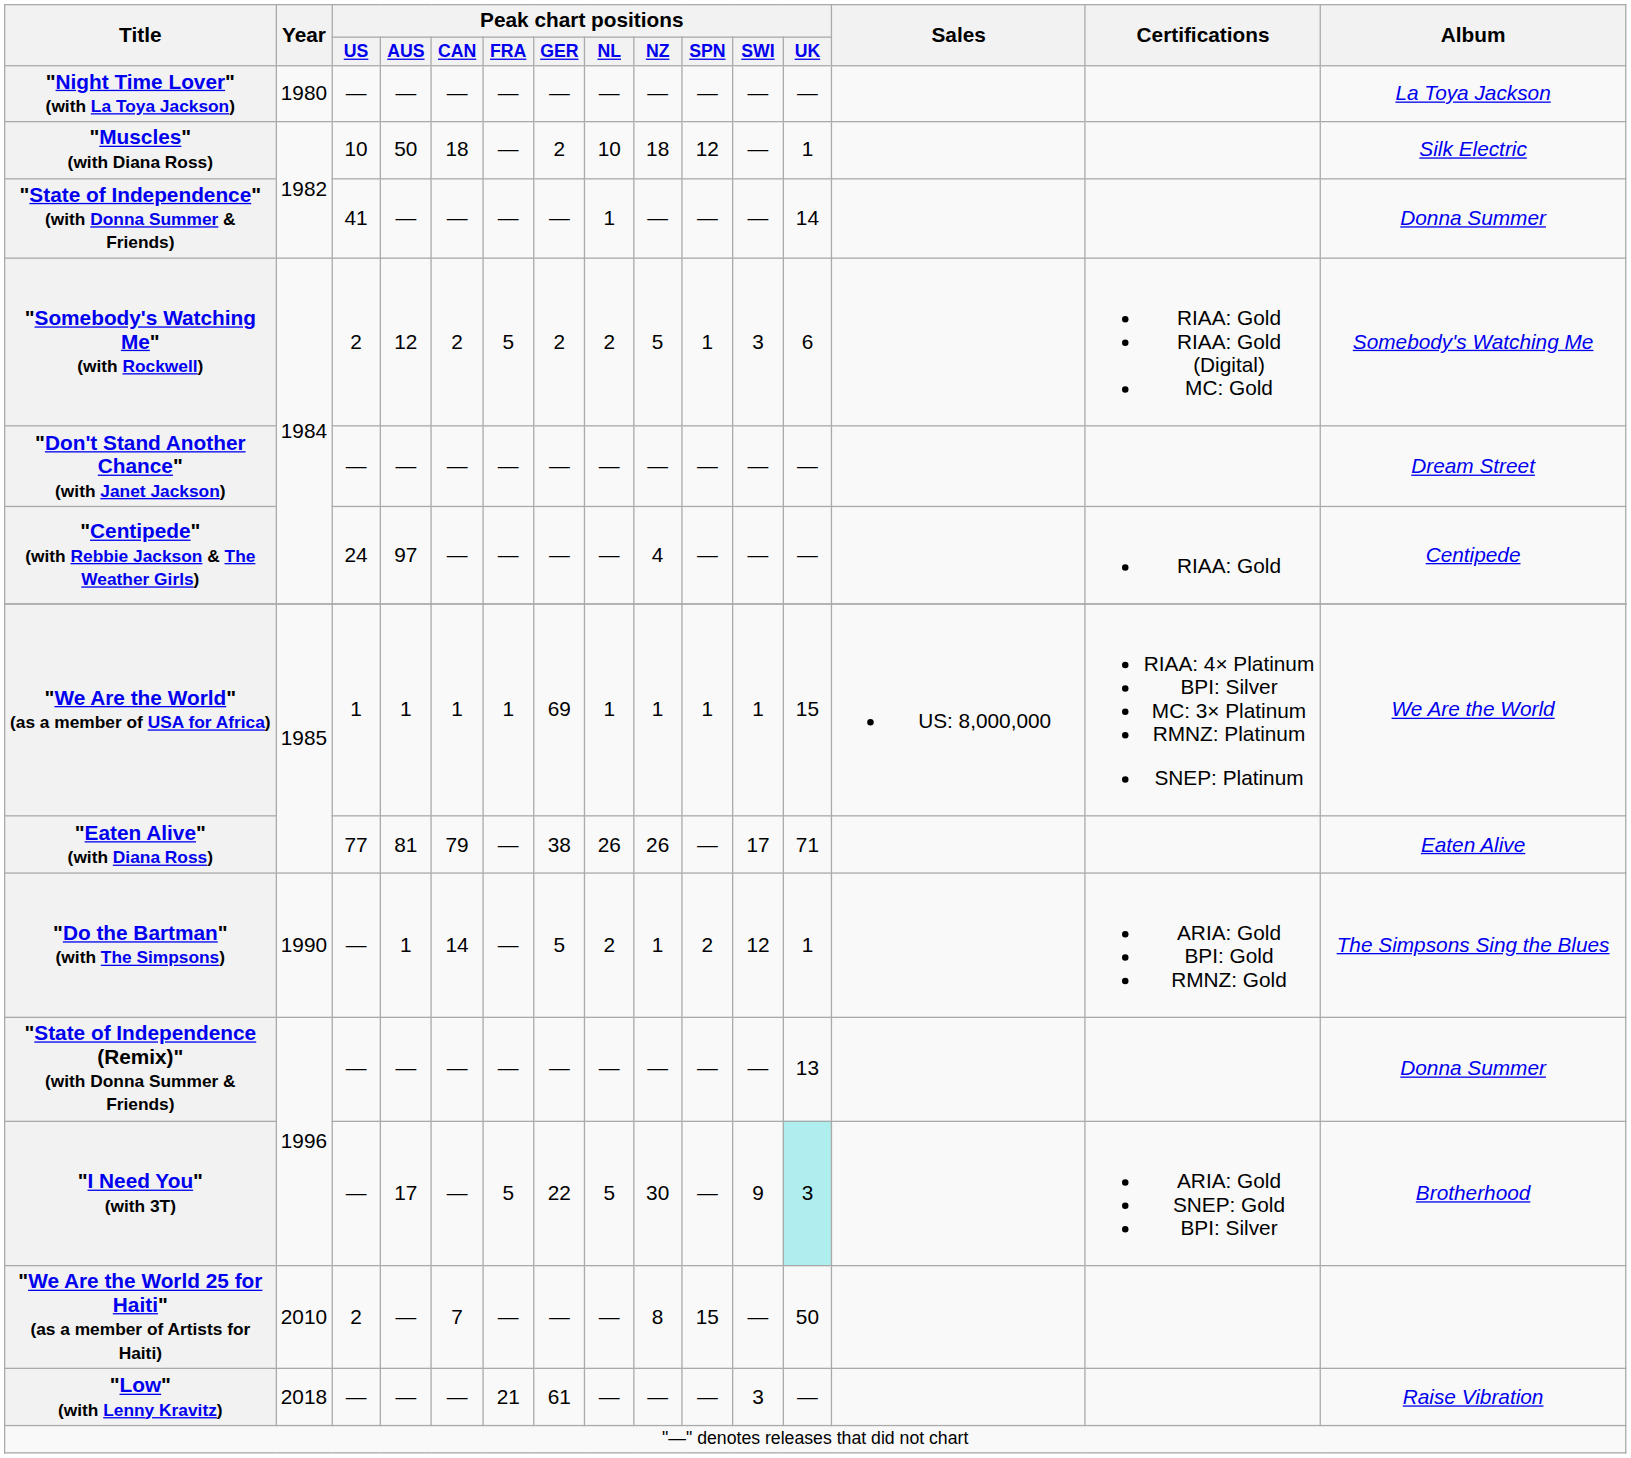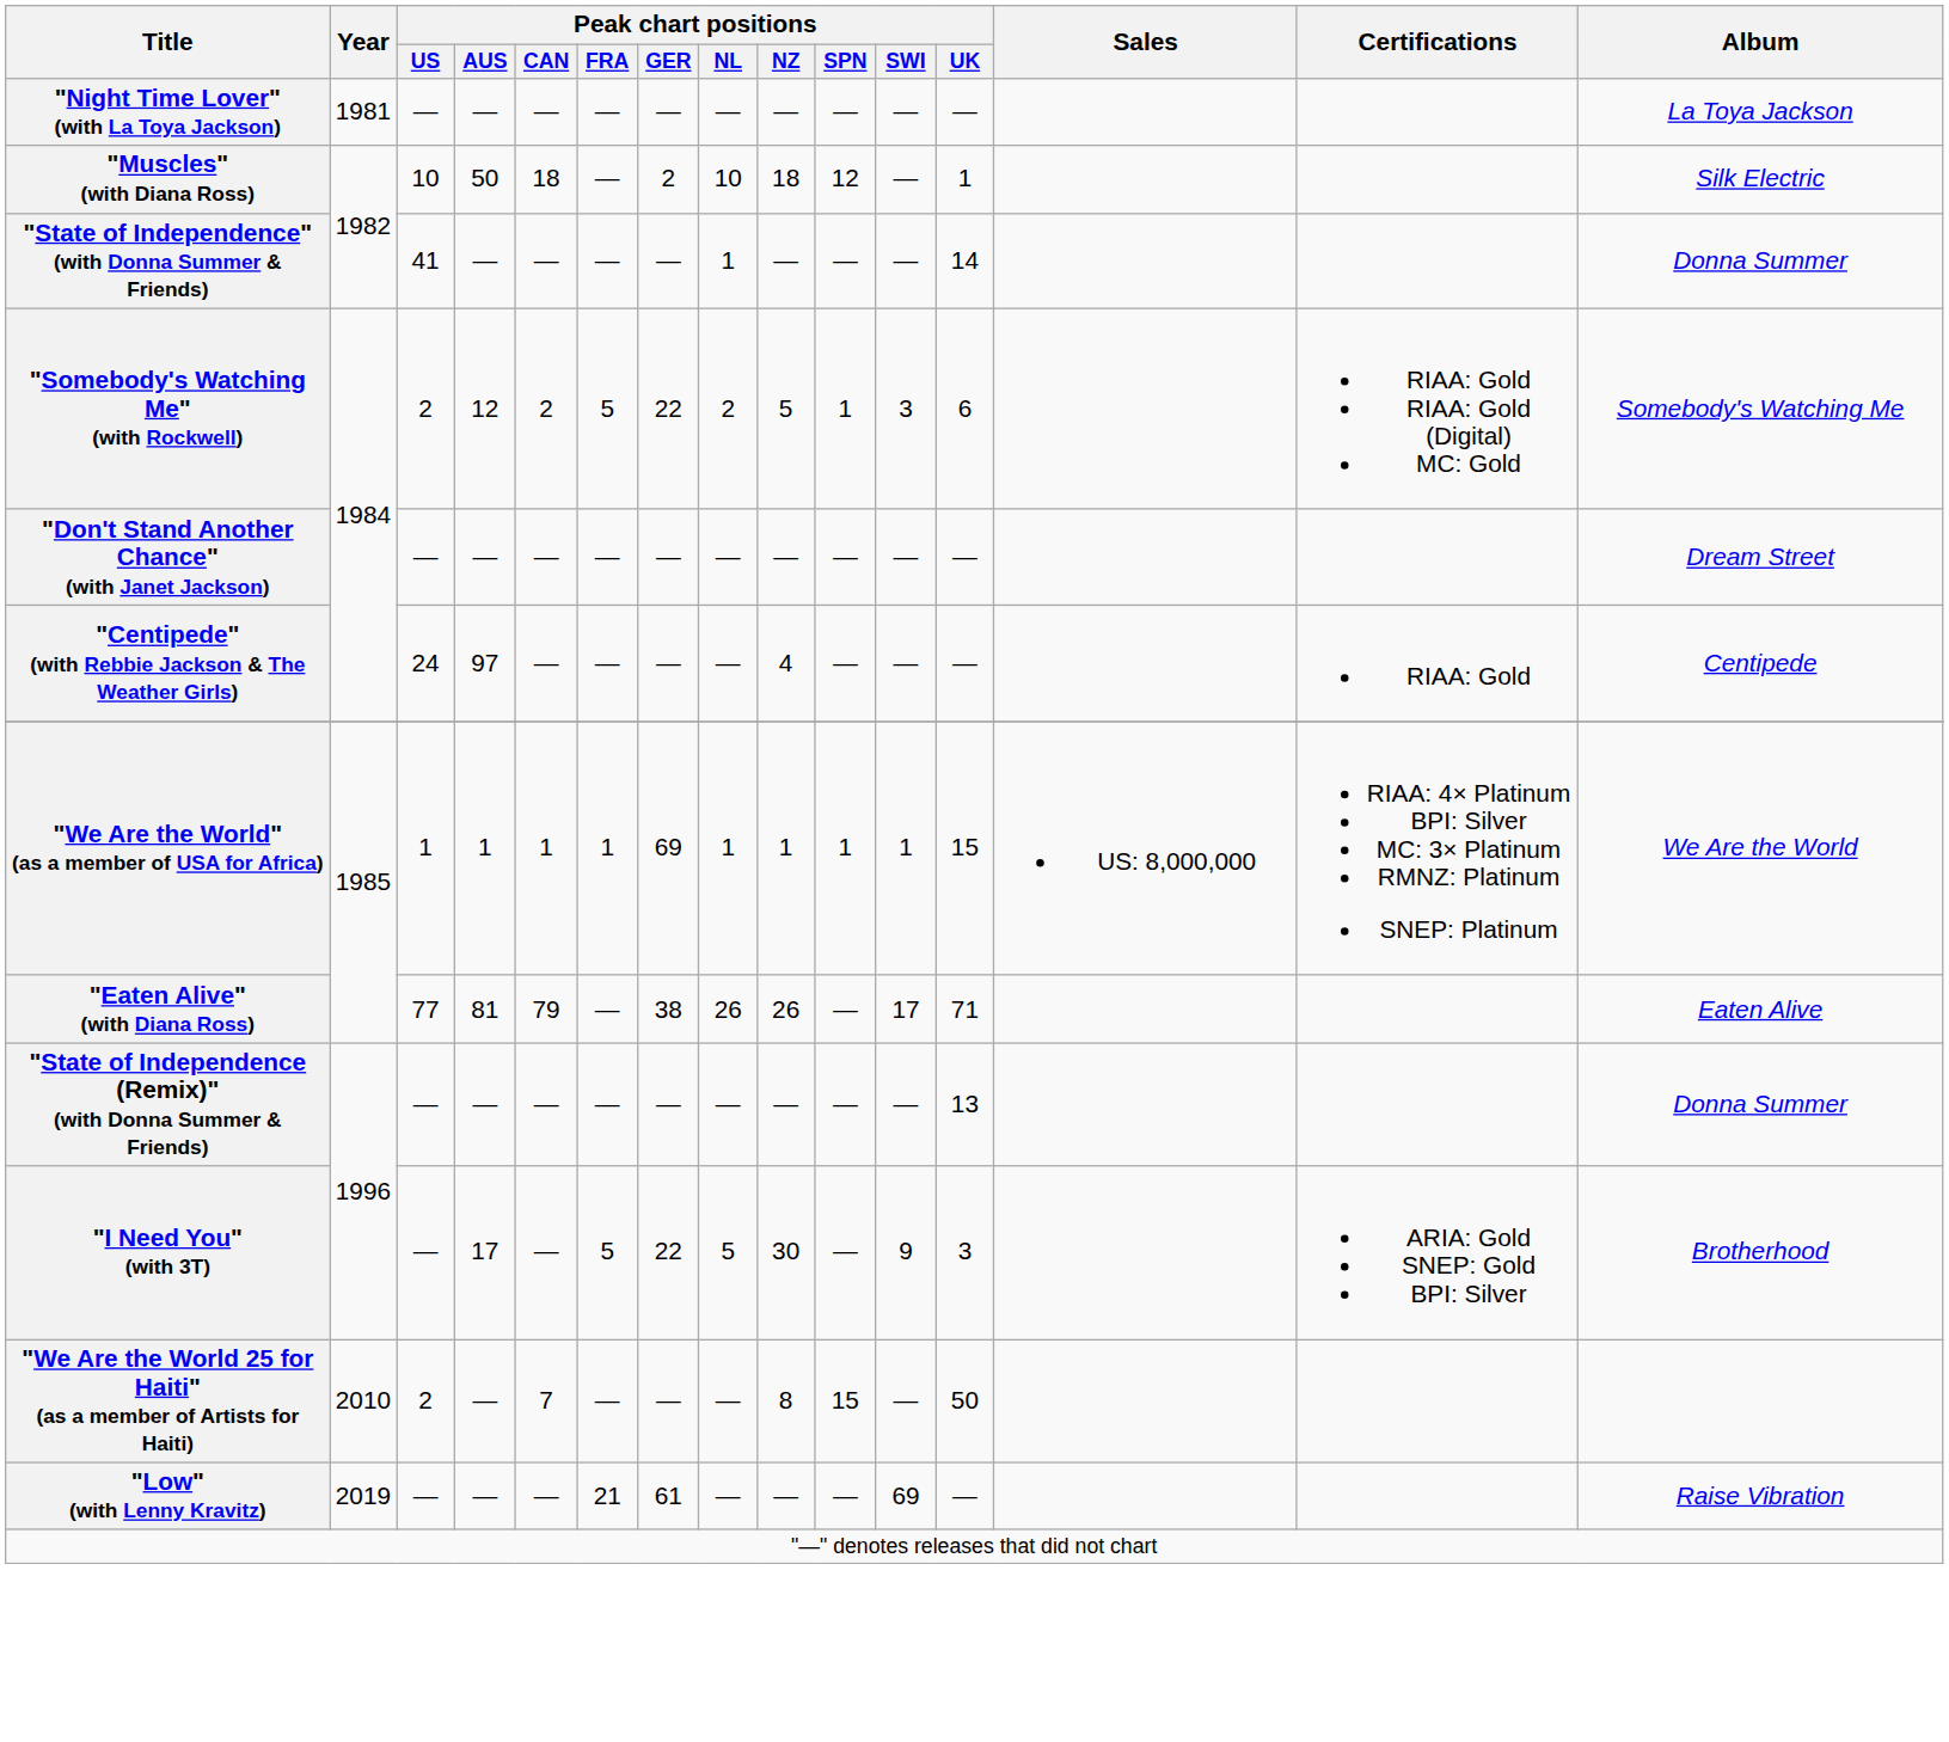"Night Time Lover" (with La Toya Jackson) | Year: 1980 -> 1981
"Somebody's Watching Me" (with Rockwell) | Peak chart positions / GER: 2 -> 22
- row: "Do the Bartman" (with The Simpsons) | 1990 | — | 1 | 14 | — | 5 | 2 | 1 | 2 | 12 | 1 | ARIA: Gold BPI: Gold RMNZ: Gold | The Simpsons Sing the Blues
"I Need You" (with 3T) | Peak chart positions / UK: paleturquoise background -> no background
"Low" (with Lenny Kravitz) | Year: 2018 -> 2019
"Low" (with Lenny Kravitz) | Peak chart positions / SWI: 3 -> 69
